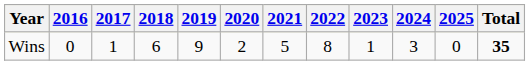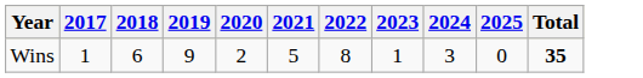- column: 2016 | 0
